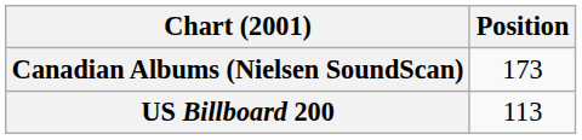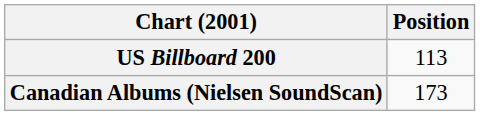rows swapped: Canadian Albums (Nielsen SoundScan) <-> US Billboard 200
